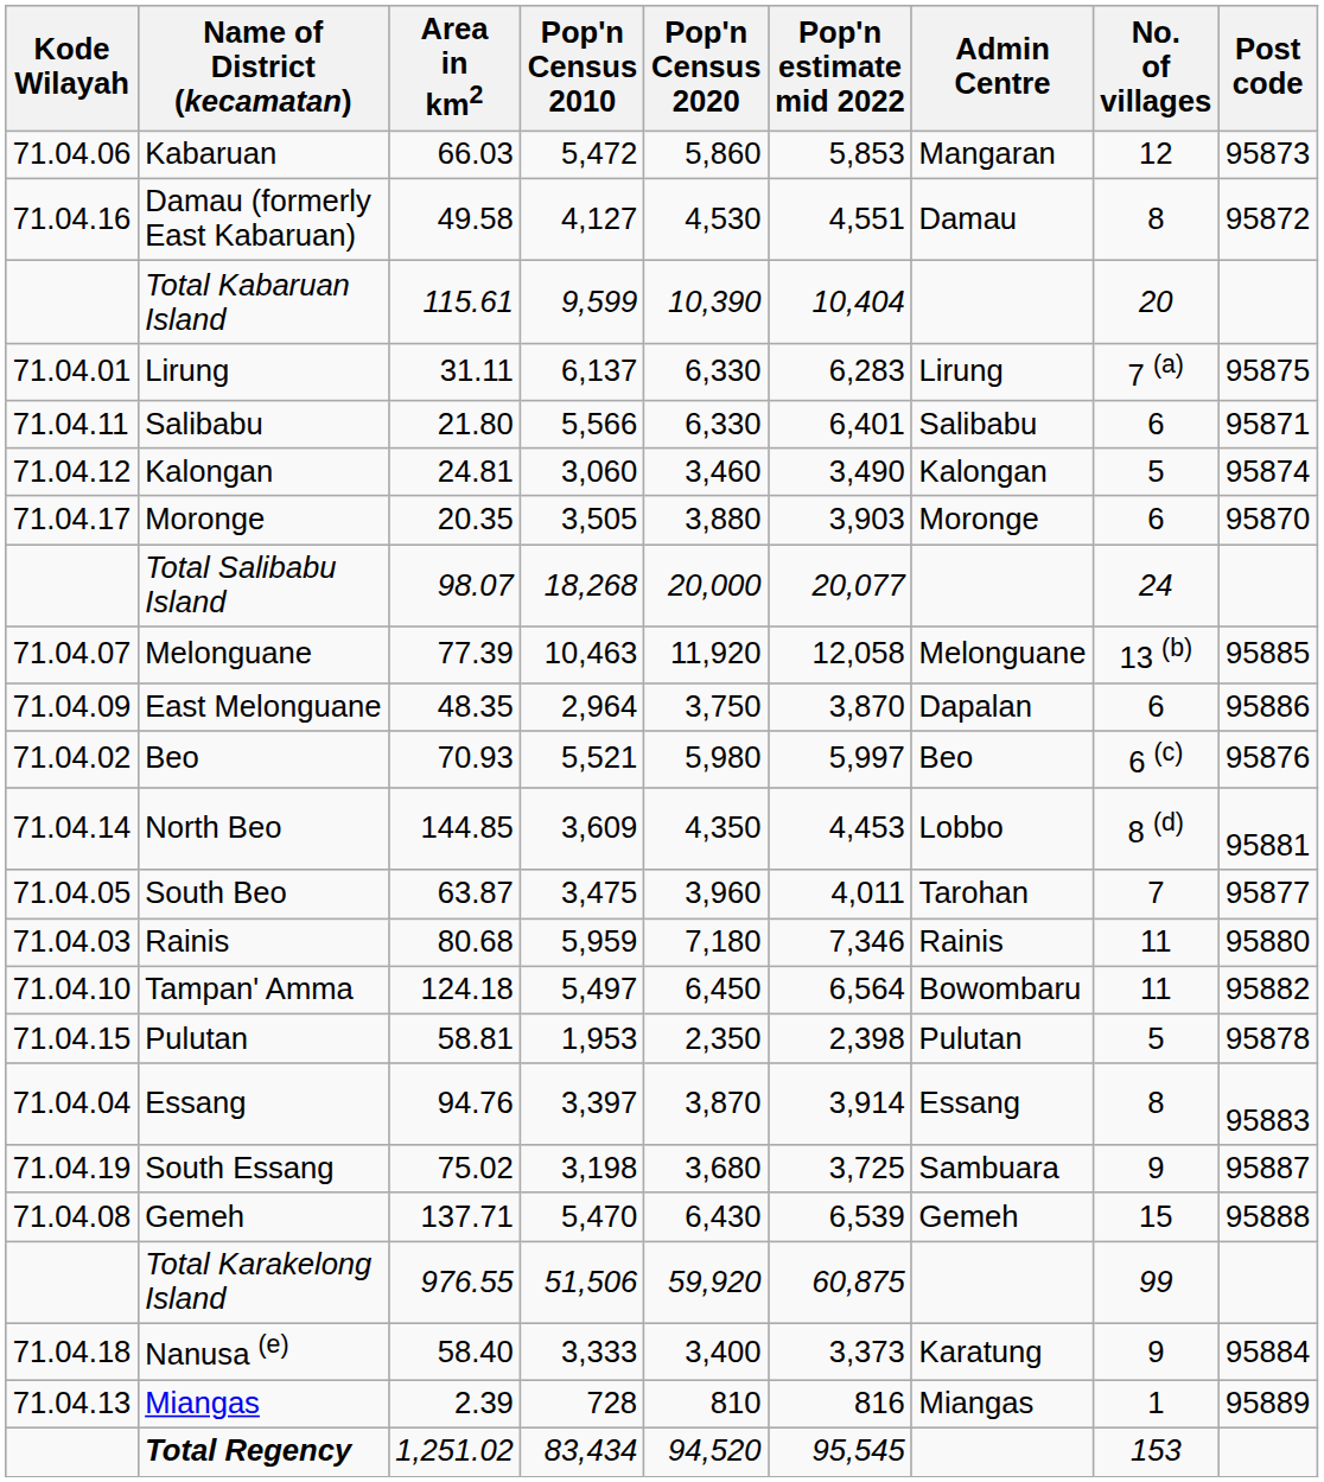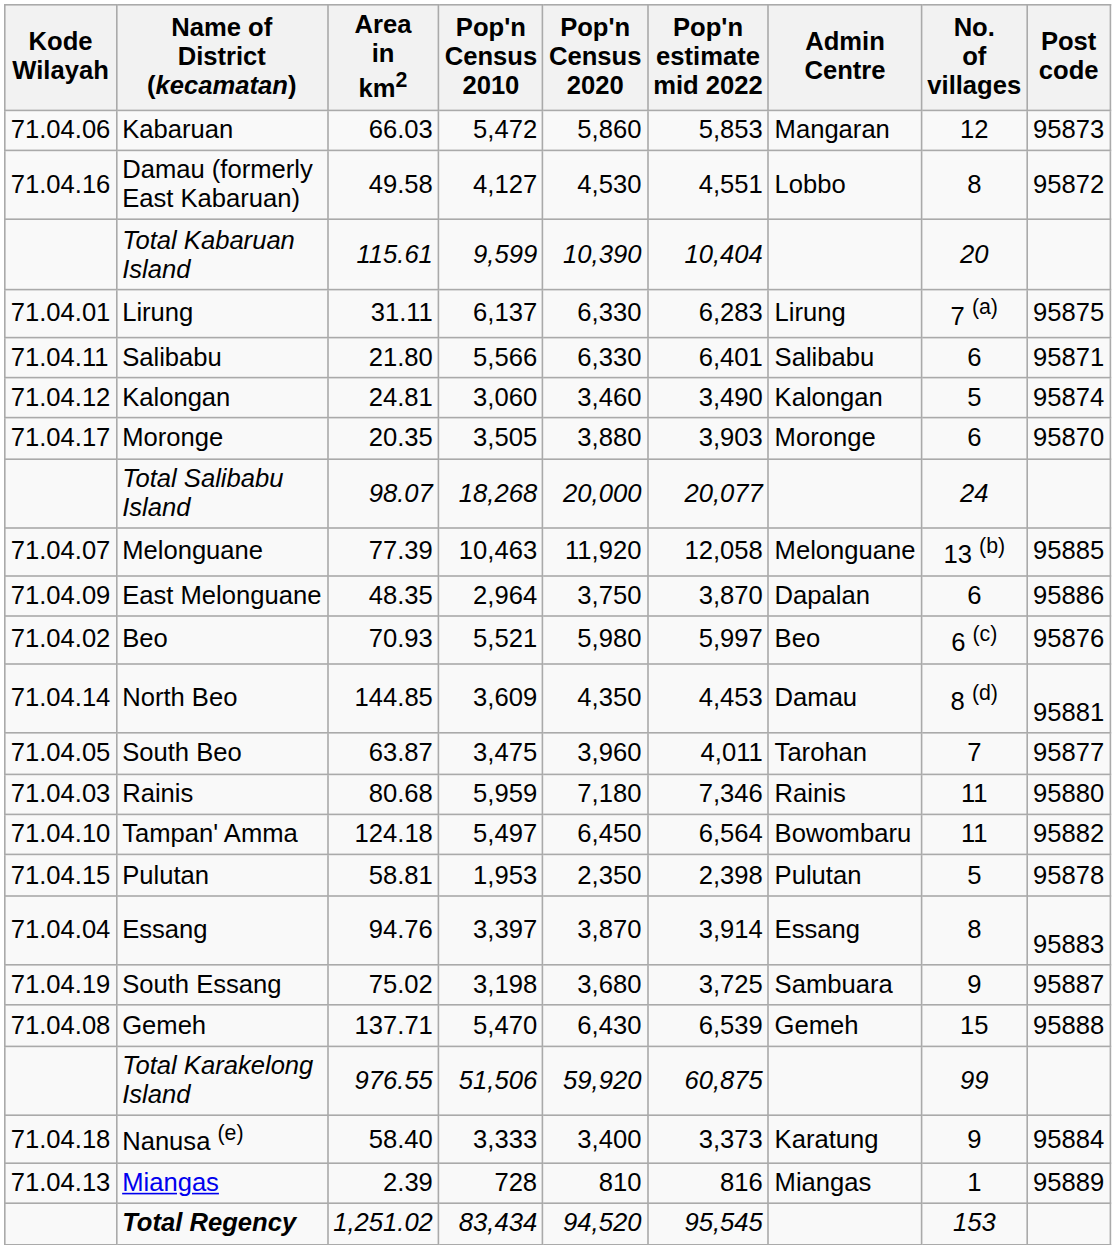Damau (formerly East Kabaruan) | Admin Centre: Damau -> Lobbo
North Beo | Admin Centre: Lobbo -> Damau
